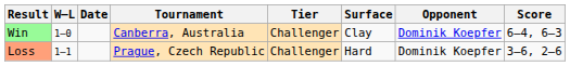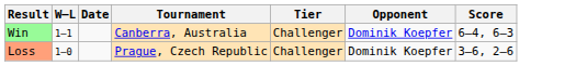- column: Surface | Clay | Hard
Win | W–L: 1–0 -> 1–1
Loss | W–L: 1–1 -> 1–0
